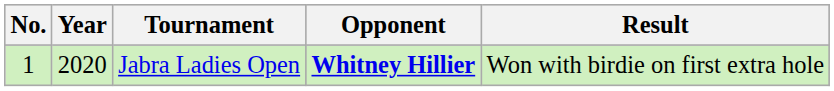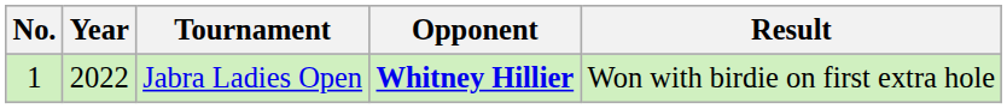Jabra Ladies Open | Year: 2020 -> 2022
